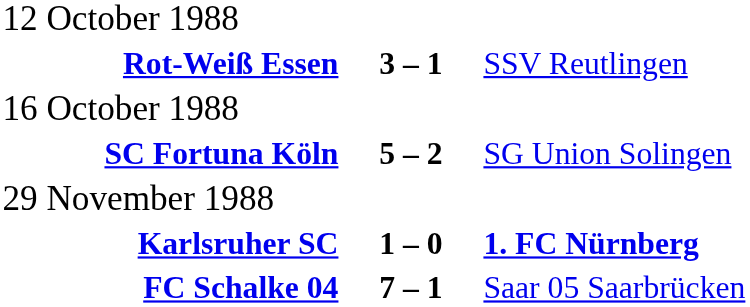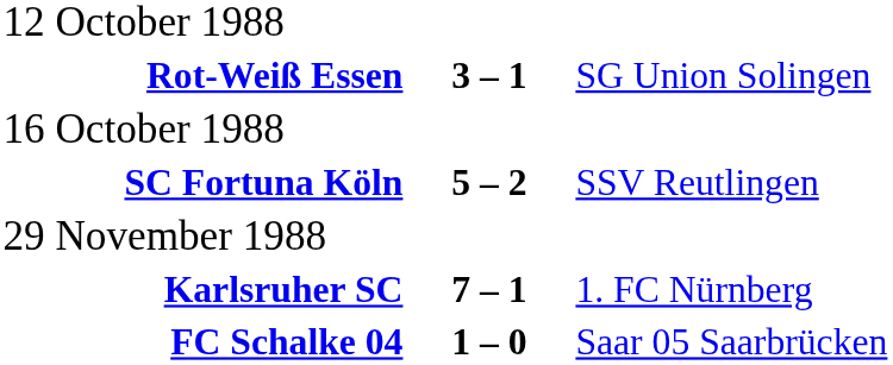Rot-Weiß Essen | column 3: SSV Reutlingen -> SG Union Solingen
SC Fortuna Köln | column 3: SG Union Solingen -> SSV Reutlingen
Karlsruher SC | column 2: 1 – 0 -> 7 – 1
Karlsruher SC | column 3: bold -> normal
FC Schalke 04 | column 2: 7 – 1 -> 1 – 0
